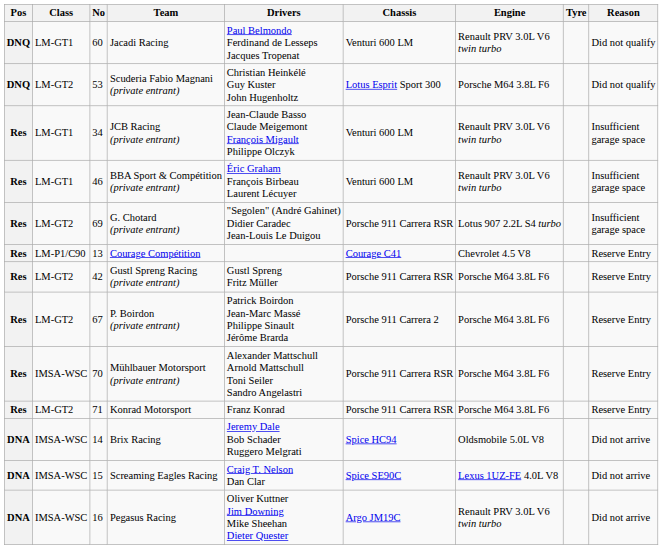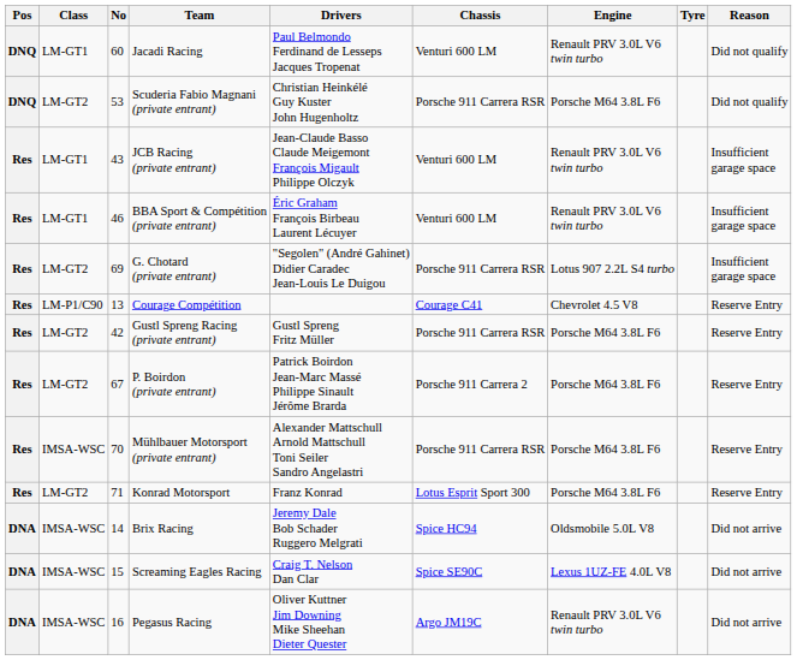Scuderia Fabio Magnani (private entrant) | Chassis: Lotus Esprit Sport 300 -> Porsche 911 Carrera RSR
JCB Racing (private entrant) | No: 34 -> 43
Konrad Motorsport | Chassis: Porsche 911 Carrera RSR -> Lotus Esprit Sport 300
